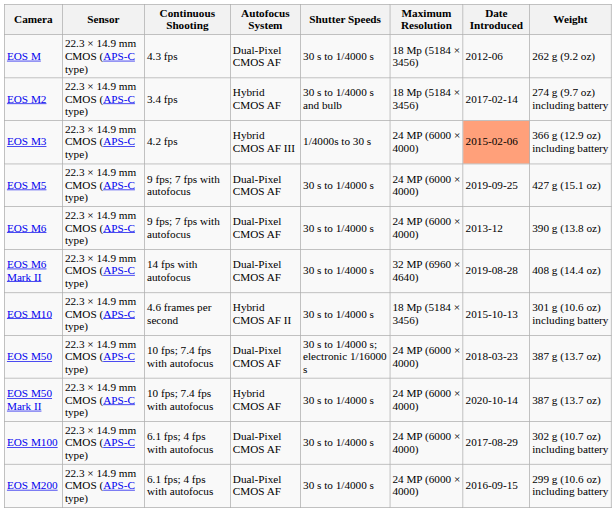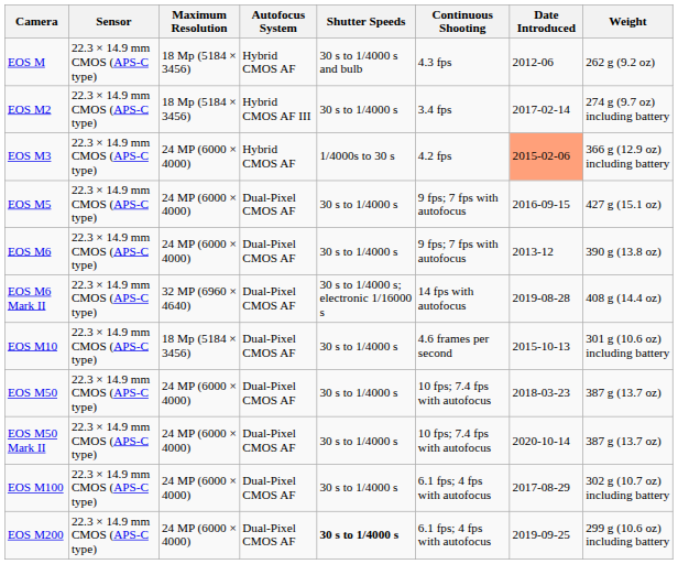columns swapped: Maximum Resolution <-> Continuous Shooting
EOS M | Autofocus System: Dual-Pixel CMOS AF -> Hybrid CMOS AF
EOS M | Shutter Speeds: 30 s to 1/4000 s -> 30 s to 1/4000 s and bulb
EOS M2 | Autofocus System: Hybrid CMOS AF -> Hybrid CMOS AF III
EOS M2 | Shutter Speeds: 30 s to 1/4000 s and bulb -> 30 s to 1/4000 s
EOS M3 | Autofocus System: Hybrid CMOS AF III -> Hybrid CMOS AF
EOS M5 | Date Introduced: 2019-09-25 -> 2016-09-15
EOS M6 Mark II | Shutter Speeds: 30 s to 1/4000 s -> 30 s to 1/4000 s; electronic 1/16000 s
EOS M10 | Autofocus System: Hybrid CMOS AF II -> Dual-Pixel CMOS AF
EOS M50 | Shutter Speeds: 30 s to 1/4000 s; electronic 1/16000 s -> 30 s to 1/4000 s
EOS M50 Mark II | Autofocus System: Hybrid CMOS AF -> Dual-Pixel CMOS AF
EOS M200 | Shutter Speeds: normal -> bold
EOS M200 | Date Introduced: 2016-09-15 -> 2019-09-25
